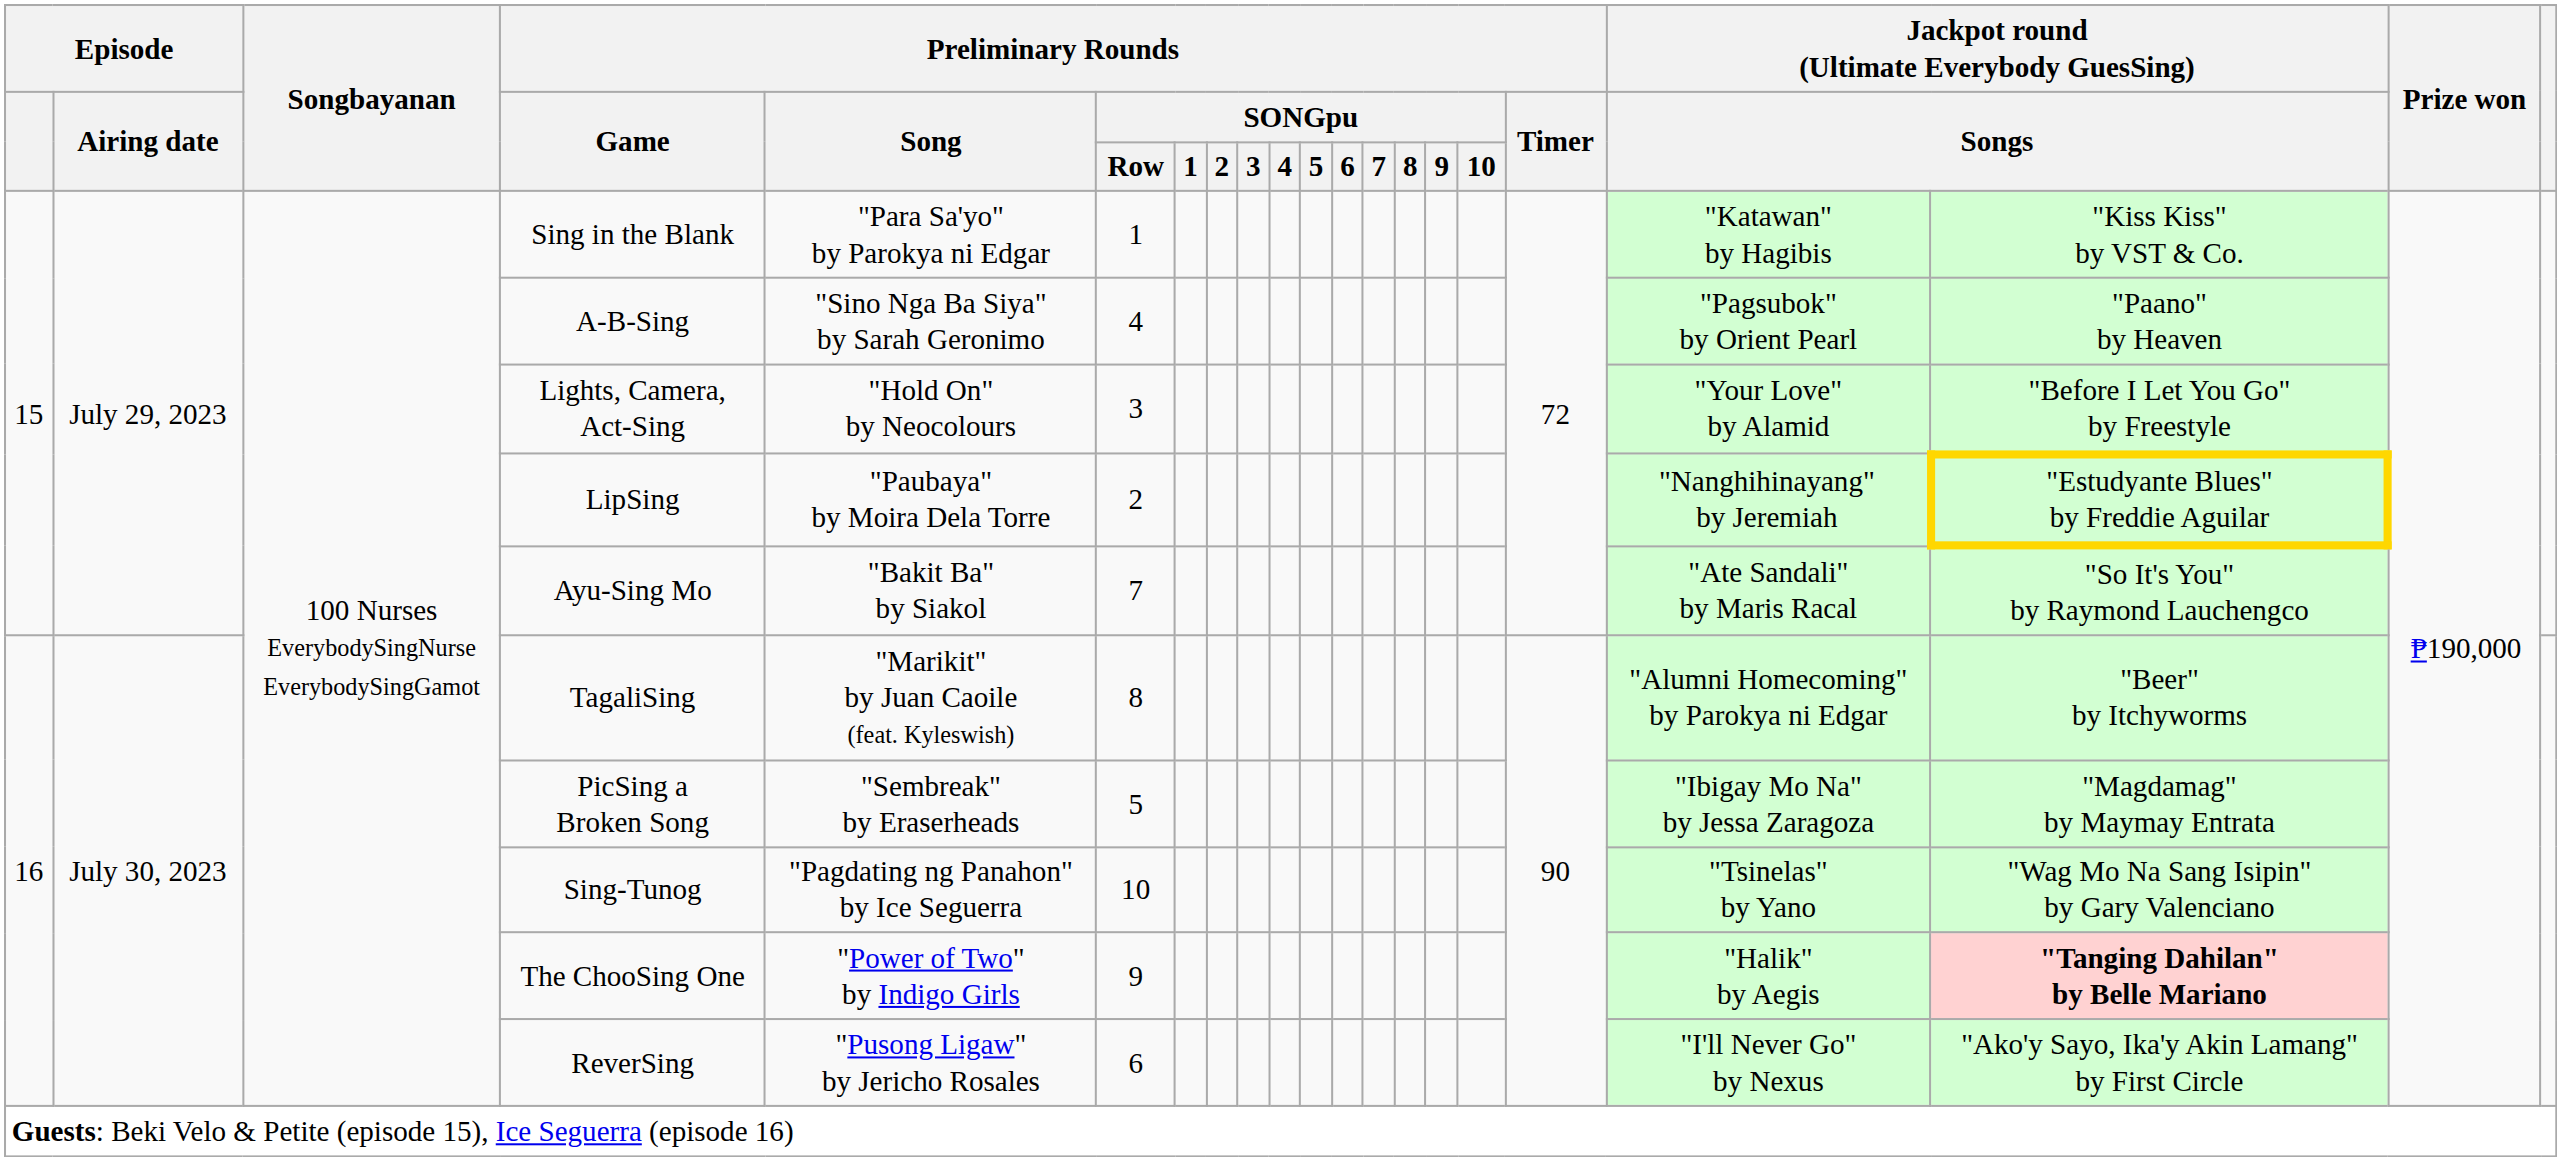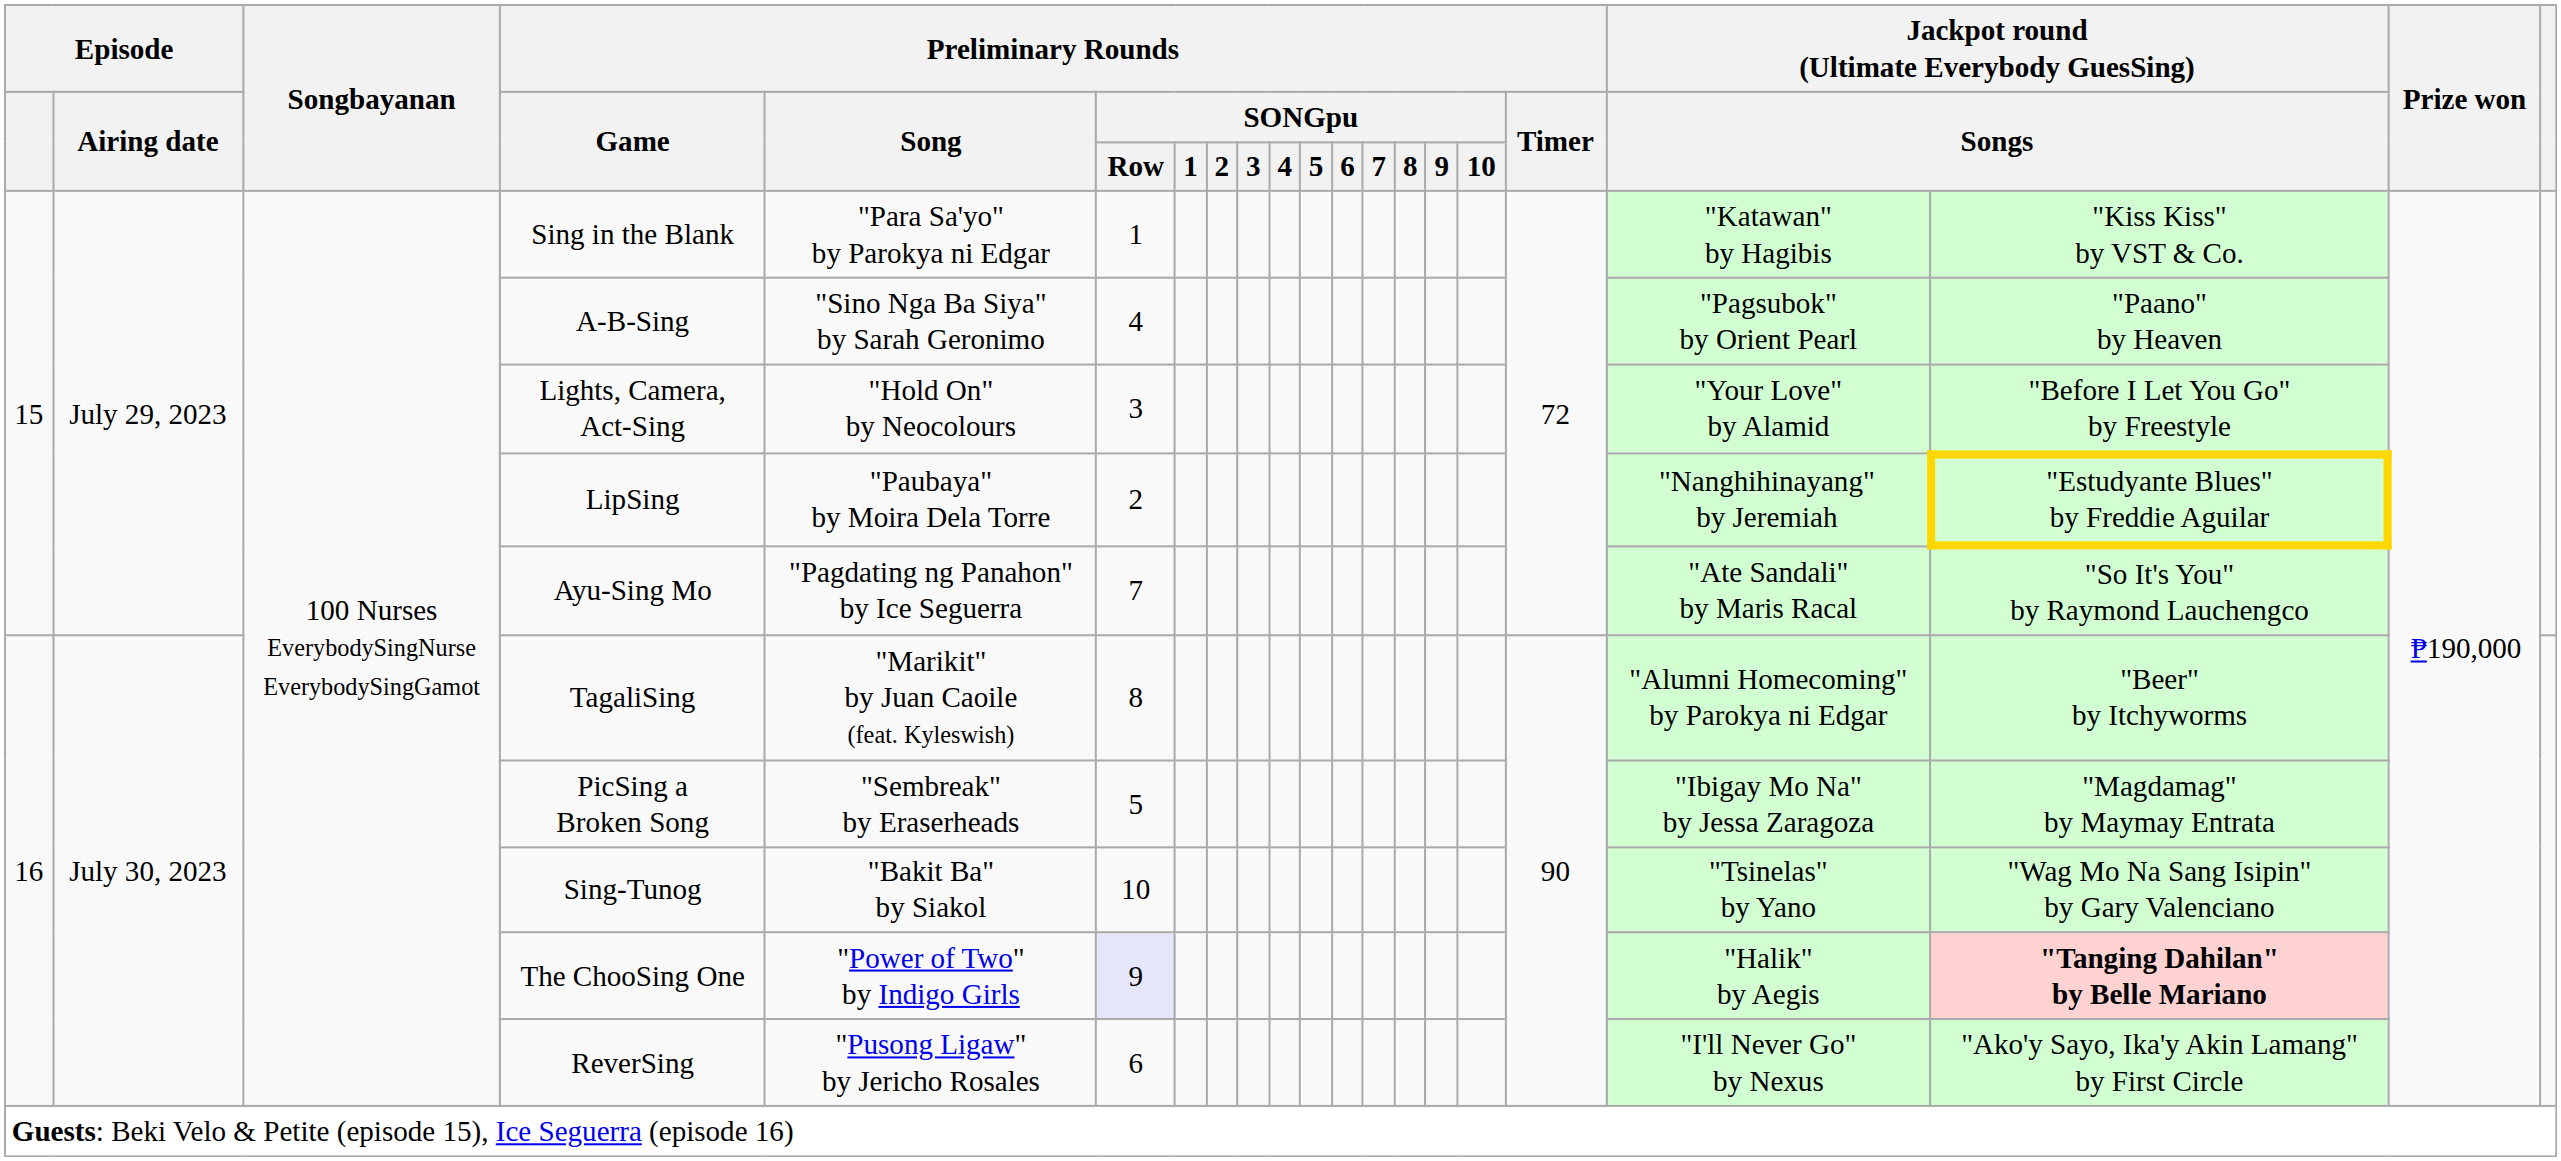Ayu-Sing Mo | Preliminary Rounds / Song: "Bakit Ba" by Siakol -> "Pagdating ng Panahon" by Ice Seguerra
Sing-Tunog | Preliminary Rounds / Song: "Pagdating ng Panahon" by Ice Seguerra -> "Bakit Ba" by Siakol
The ChooSing One | Preliminary Rounds / SONGpu / Row: no background -> lavender background
